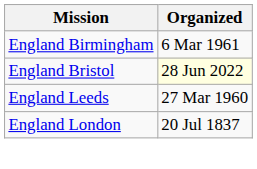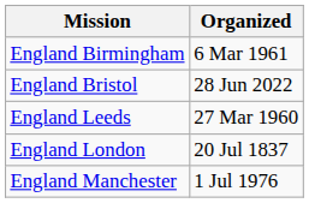England Bristol | Organized: lightyellow background -> no background
+ row: England Manchester | 1 Jul 1976
